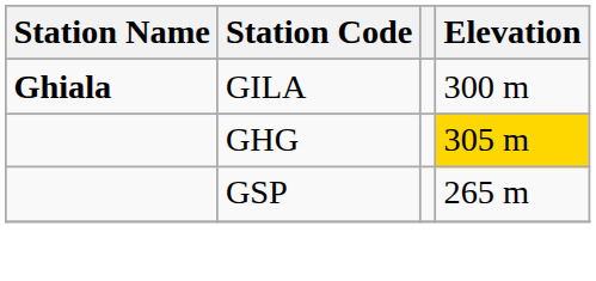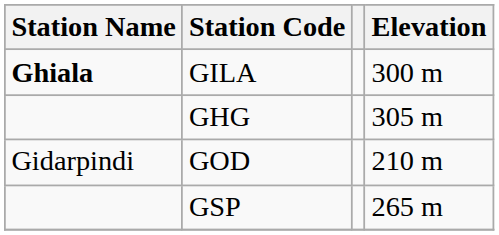GHG | Elevation: gold background -> no background
+ row: Gidarpindi | GOD | 210 m
